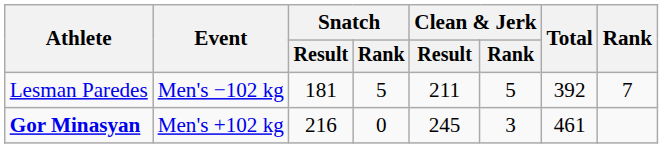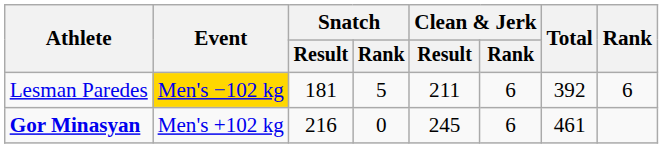Lesman Paredes | Event: no background -> gold background
Lesman Paredes | Clean & Jerk / Rank: 5 -> 6
Lesman Paredes | Rank: 7 -> 6
Gor Minasyan | Clean & Jerk / Rank: 3 -> 6
